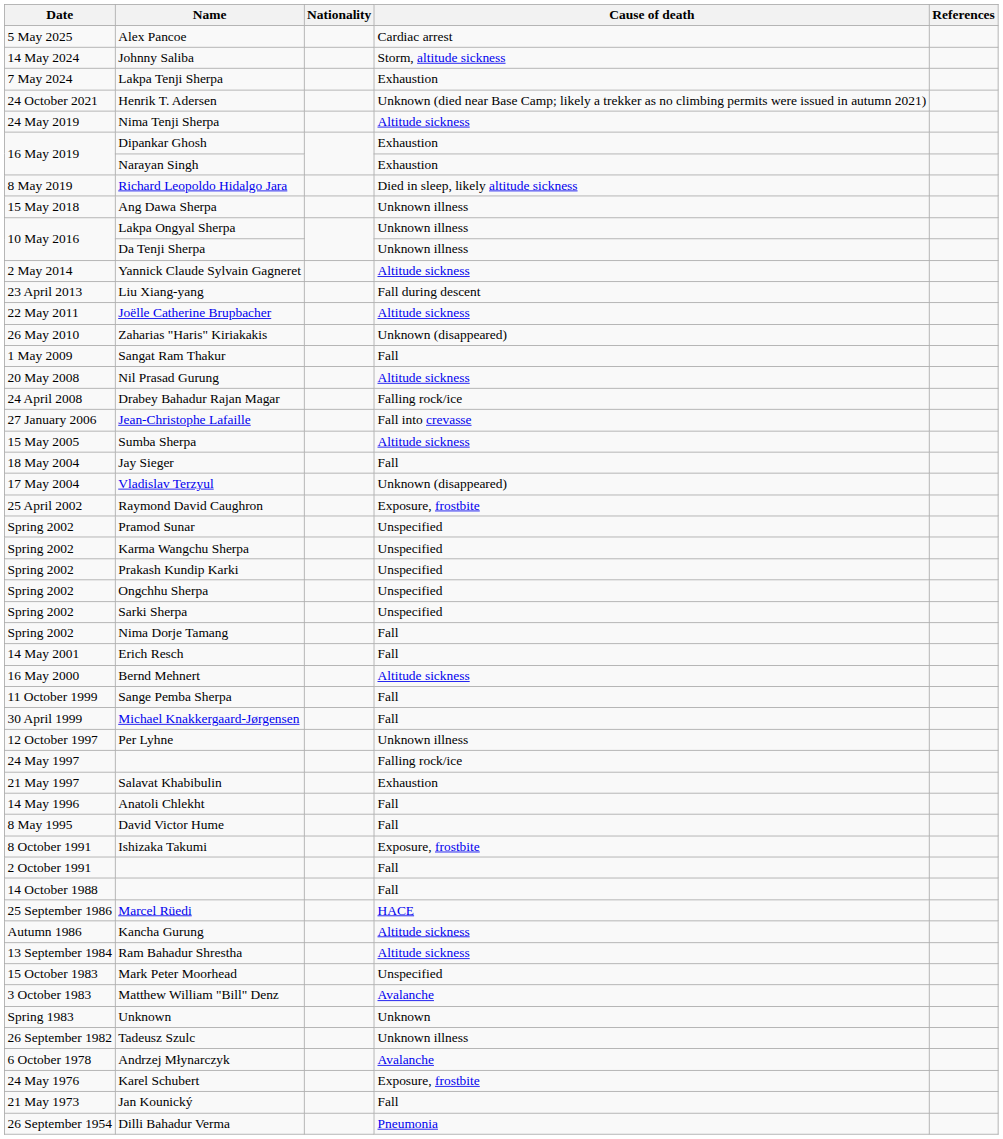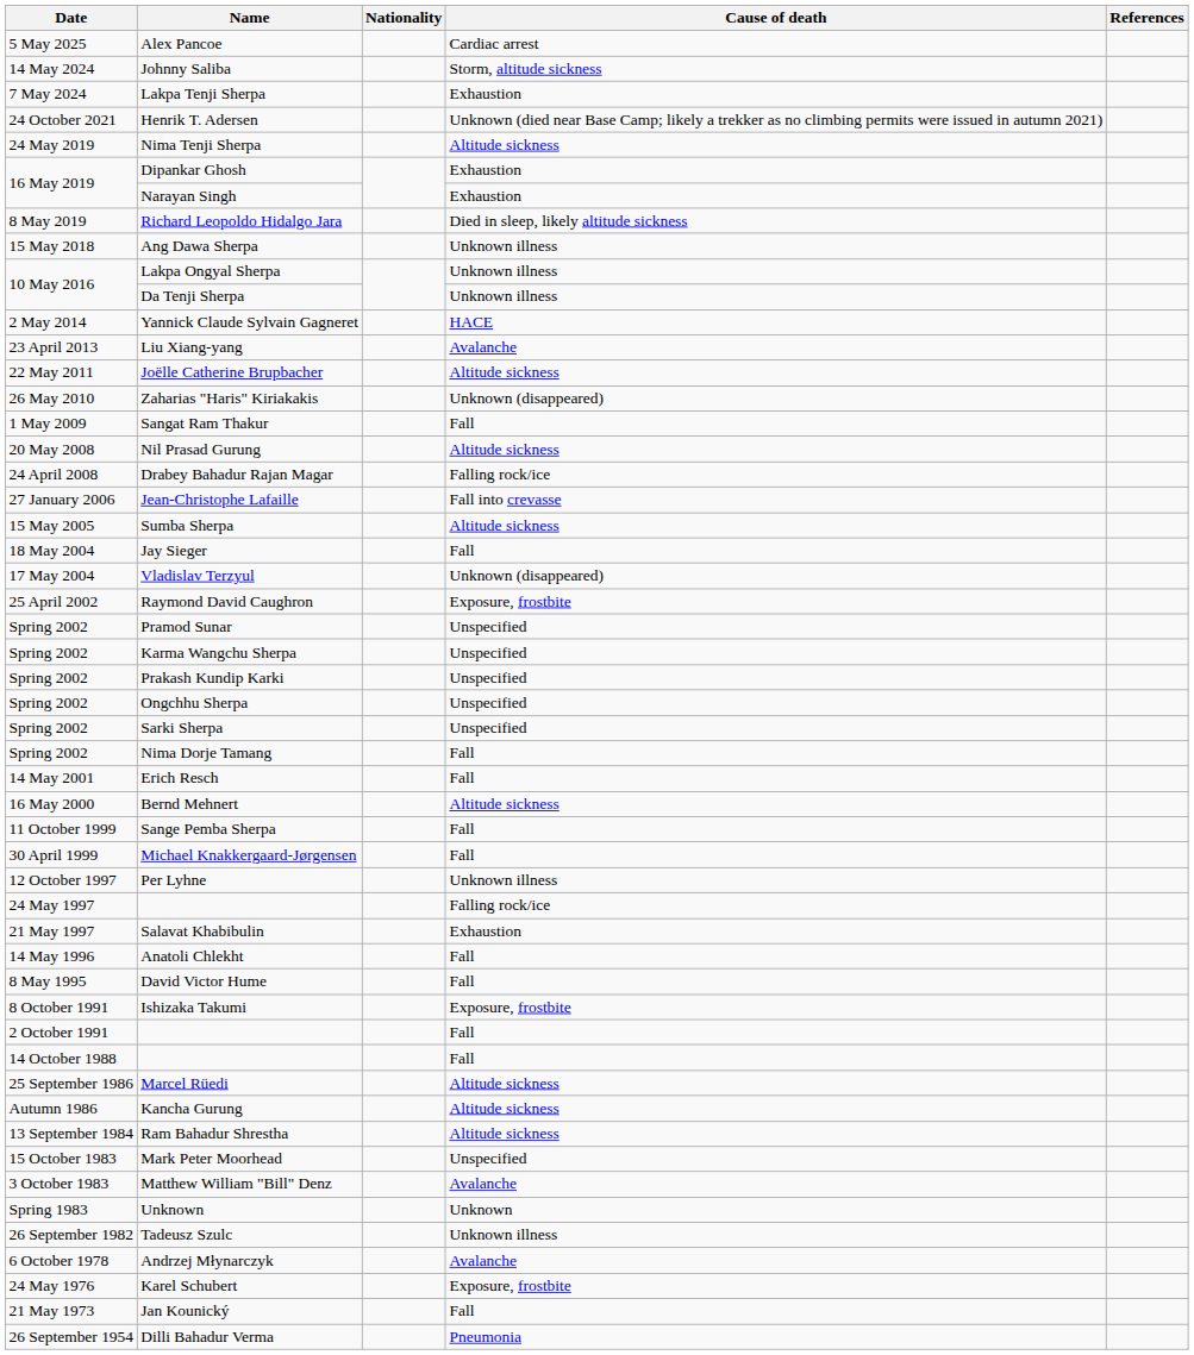Yannick Claude Sylvain Gagneret | Cause of death: Altitude sickness -> HACE
Liu Xiang-yang | Cause of death: Fall during descent -> Avalanche
Marcel Rüedi | Cause of death: HACE -> Altitude sickness
